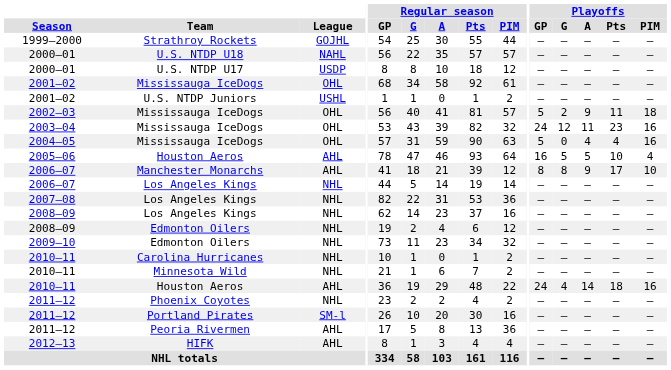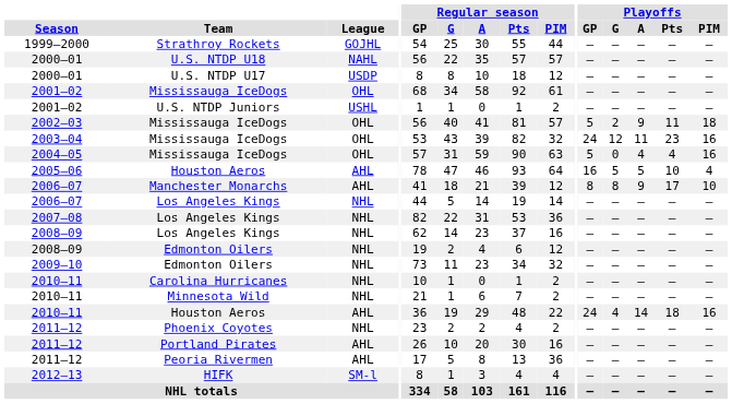Portland Pirates | League: SM-l -> AHL
HIFK | League: AHL -> SM-l
